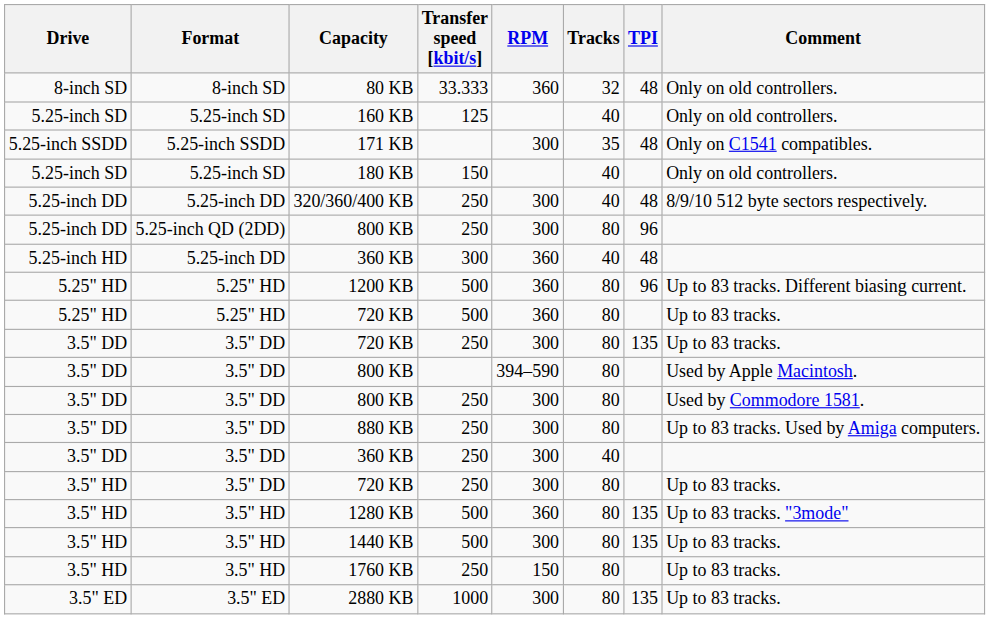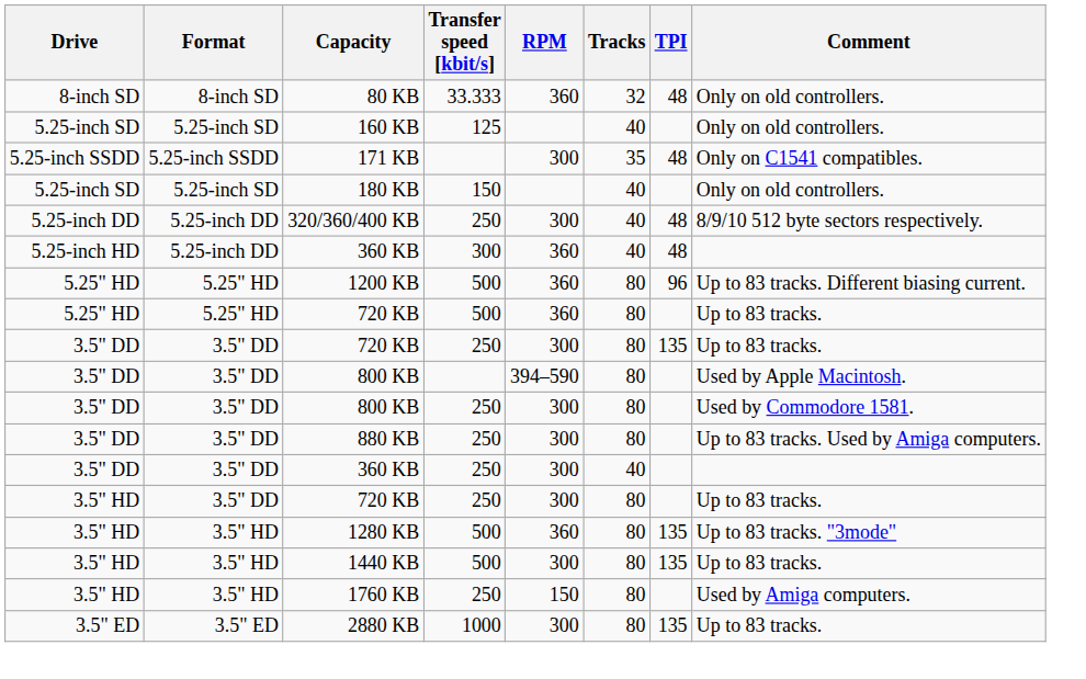- row: 5.25-inch DD | 5.25-inch QD (2DD) | 800 KB | 250 | 300 | 80 | 96
1760 KB | Comment: Up to 83 tracks. -> Used by Amiga computers.
